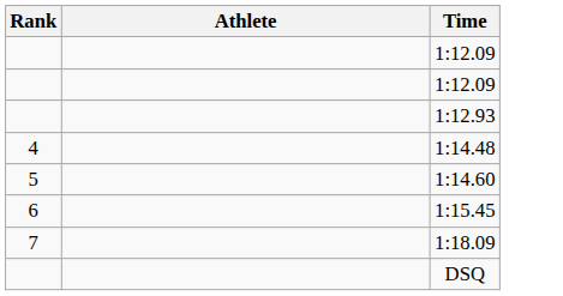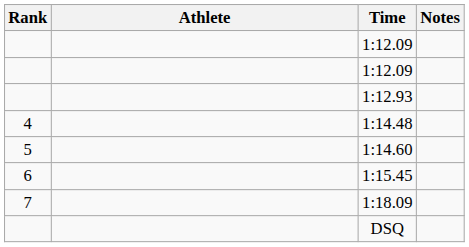+ column: Notes
